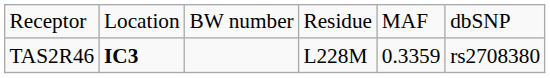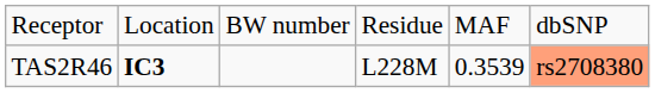TAS2R46 | column 5: 0.3359 -> 0.3539
TAS2R46 | column 6: no background -> lightsalmon background
